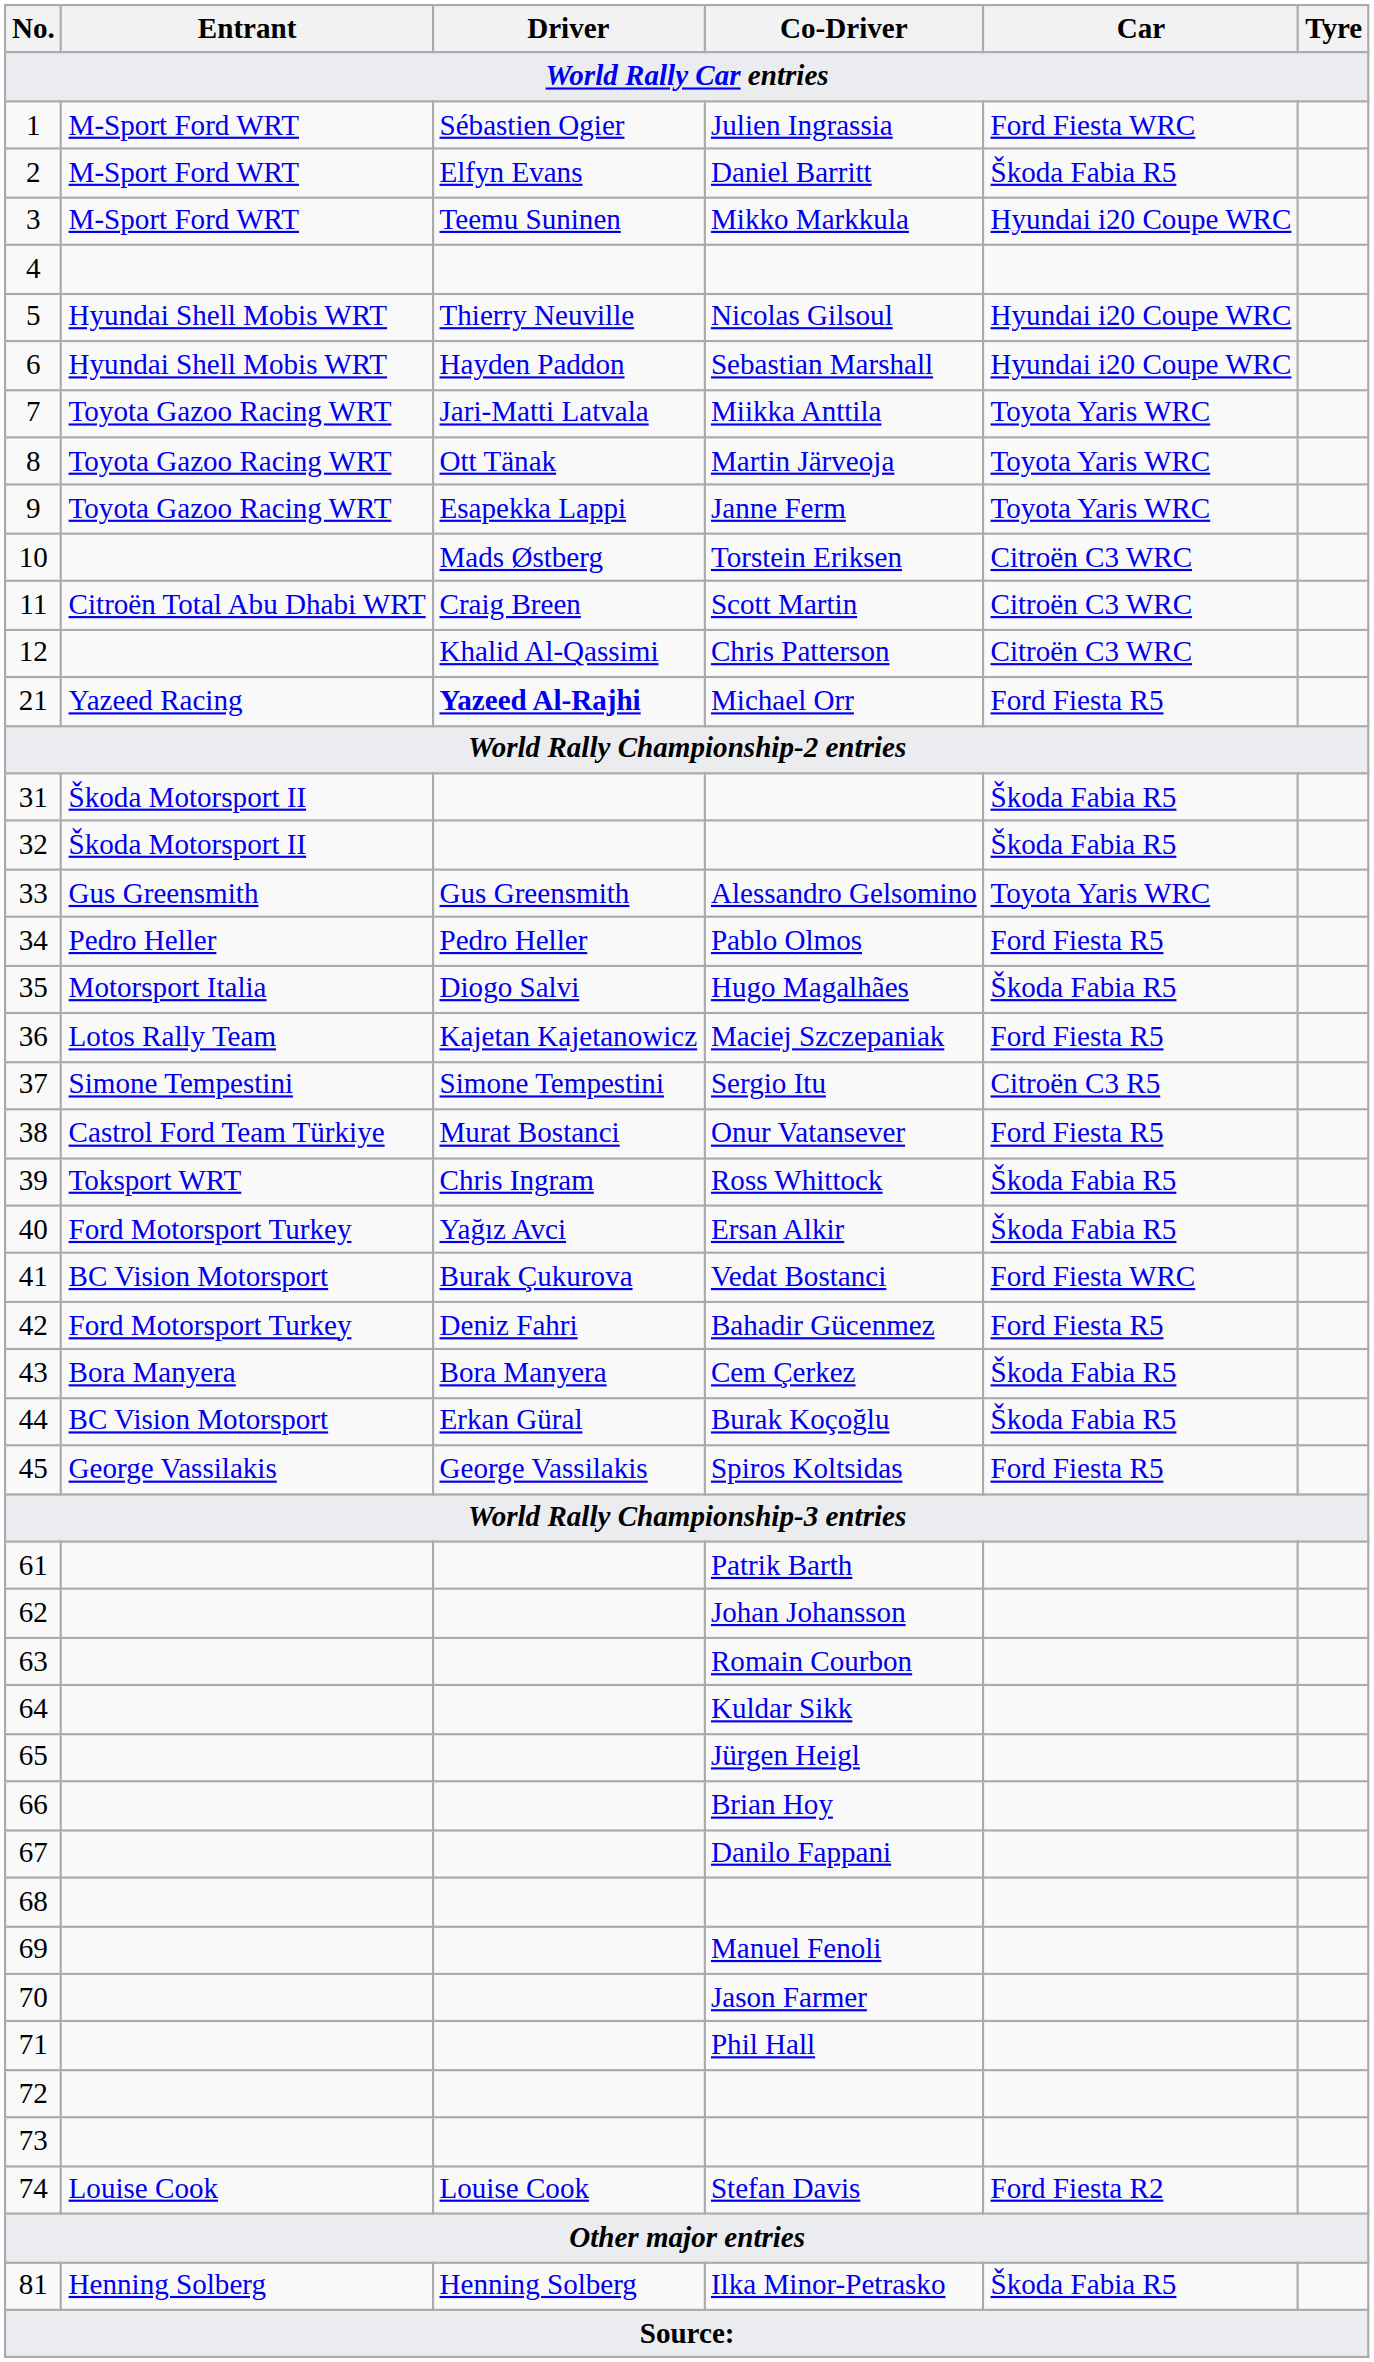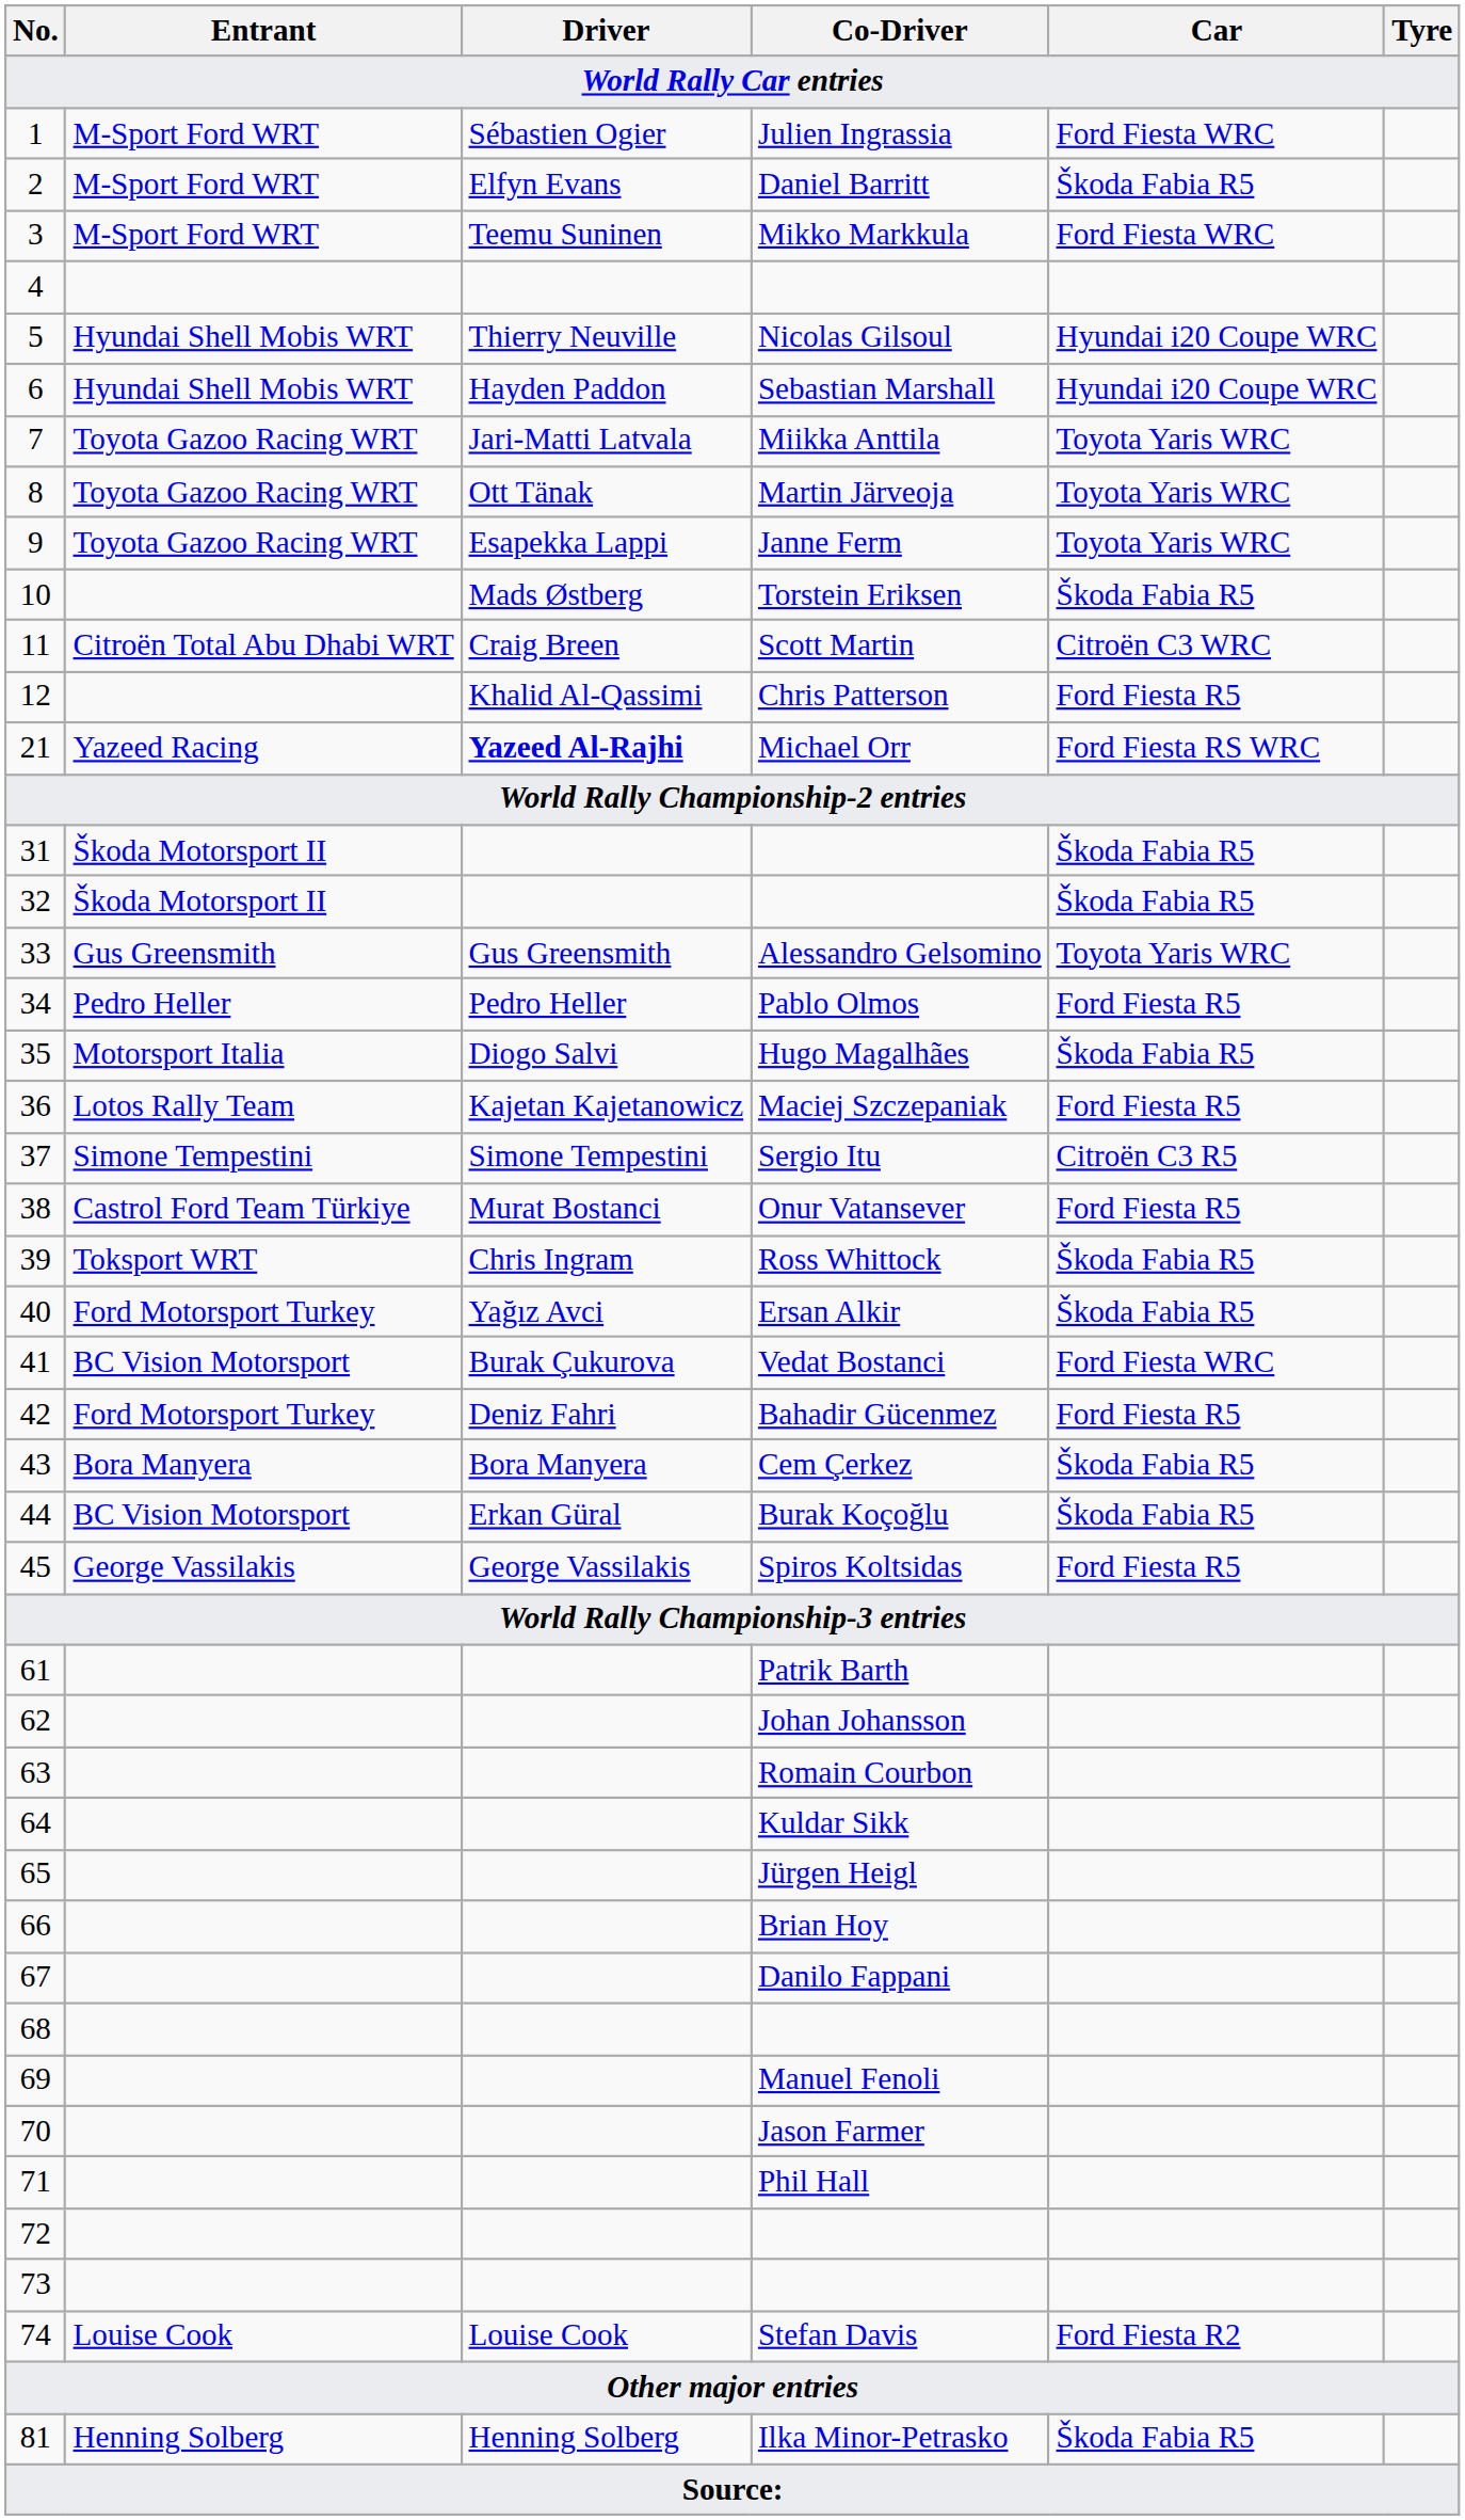3 | Car: Hyundai i20 Coupe WRC -> Ford Fiesta WRC
10 | Car: Citroën C3 WRC -> Škoda Fabia R5
12 | Car: Citroën C3 WRC -> Ford Fiesta R5
21 | Car: Ford Fiesta R5 -> Ford Fiesta RS WRC
